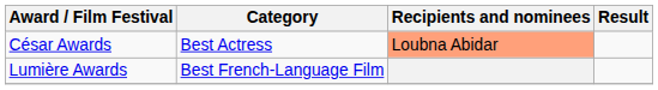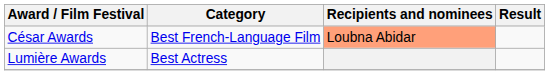César Awards | Category: Best Actress -> Best French-Language Film
Lumière Awards | Category: Best French-Language Film -> Best Actress
